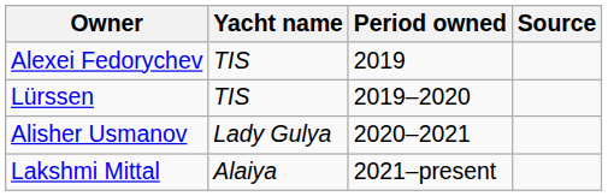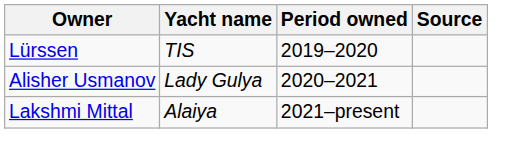- row: Alexei Fedorychev | TIS | 2019
